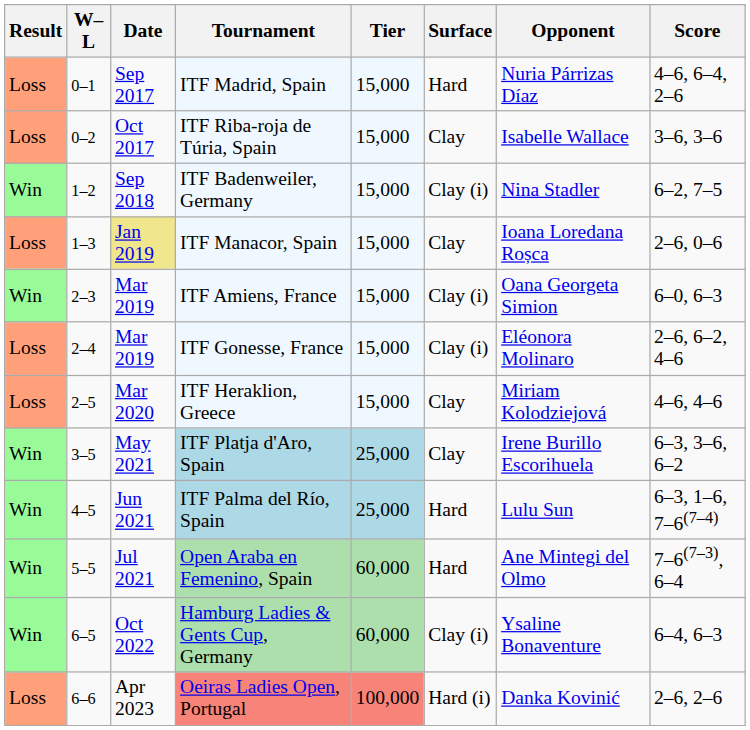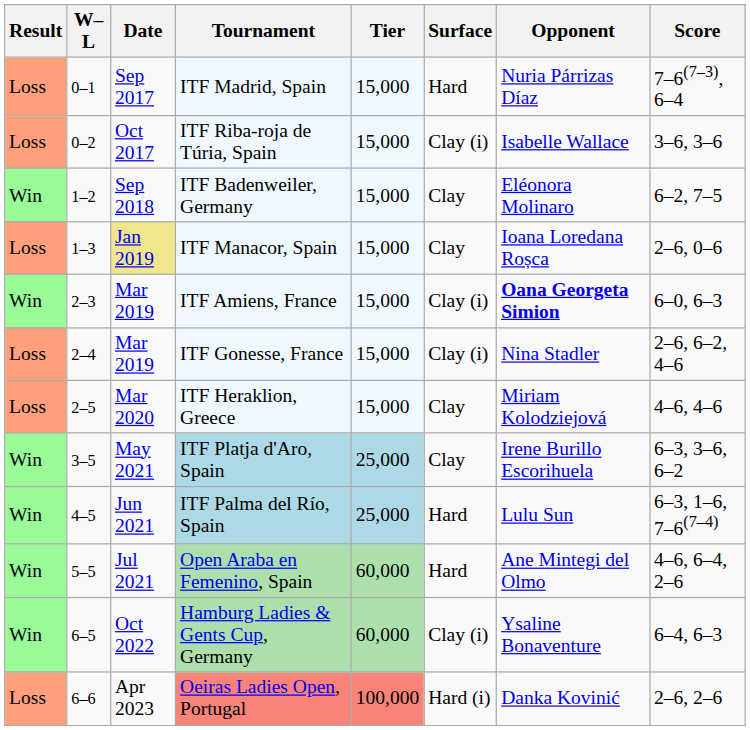ITF Madrid, Spain | Score: 4–6, 6–4, 2–6 -> 7–6(7–3), 6–4
ITF Riba-roja de Túria, Spain | Surface: Clay -> Clay (i)
ITF Badenweiler, Germany | Surface: Clay (i) -> Clay
ITF Badenweiler, Germany | Opponent: Nina Stadler -> Eléonora Molinaro
ITF Amiens, France | Opponent: normal -> bold
ITF Gonesse, France | Opponent: Eléonora Molinaro -> Nina Stadler
Open Araba en Femenino, Spain | Score: 7–6(7–3), 6–4 -> 4–6, 6–4, 2–6
